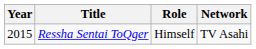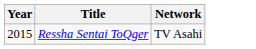- column: Role | Himself
